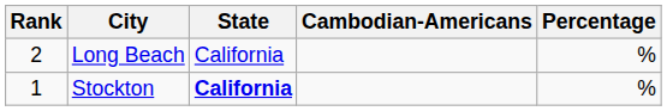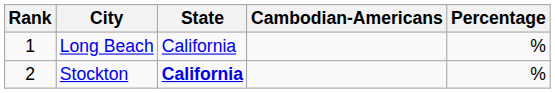Long Beach | Rank: 2 -> 1
Stockton | Rank: 1 -> 2
